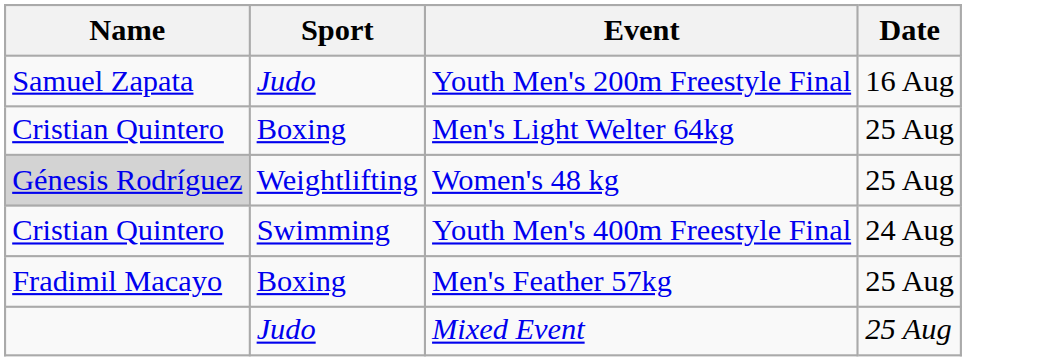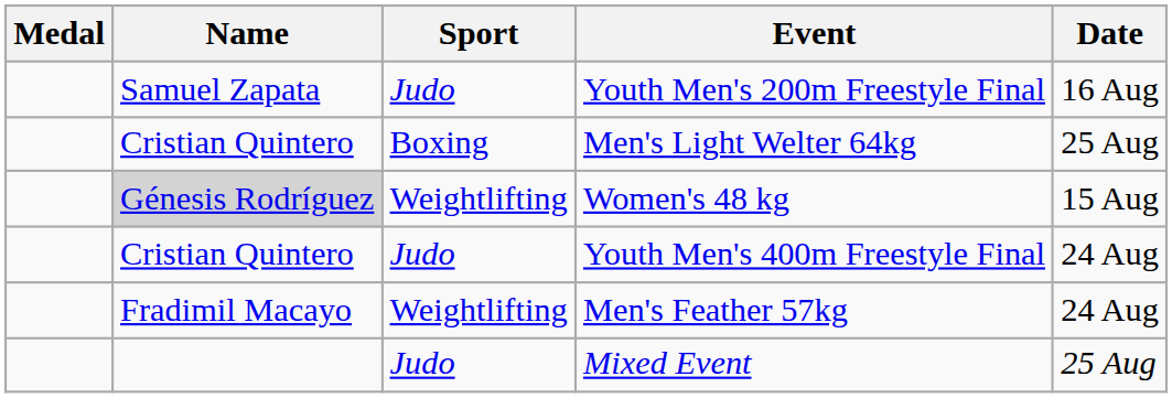+ column: Medal
Women's 48 kg | Date: 25 Aug -> 15 Aug
Youth Men's 400m Freestyle Final | Sport: Swimming -> Judo
Men's Feather 57kg | Sport: Boxing -> Weightlifting
Men's Feather 57kg | Date: 25 Aug -> 24 Aug
